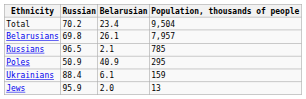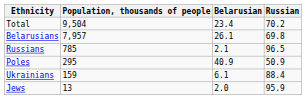columns swapped: Population, thousands of people <-> Russian
